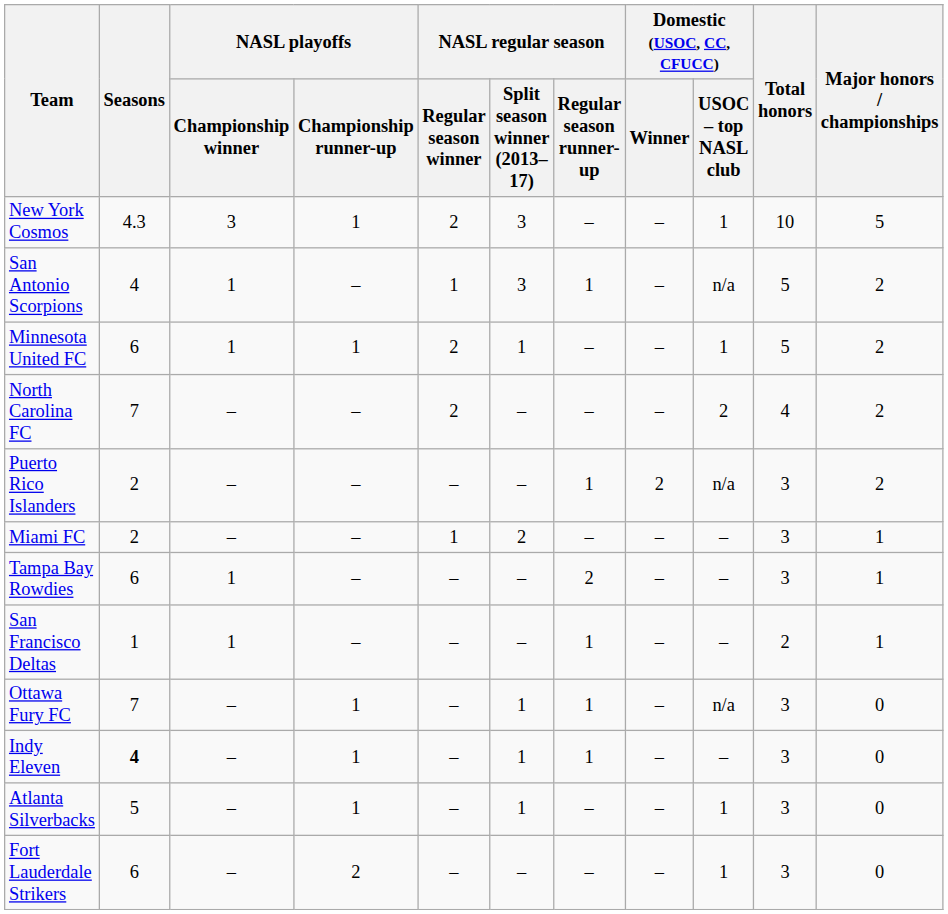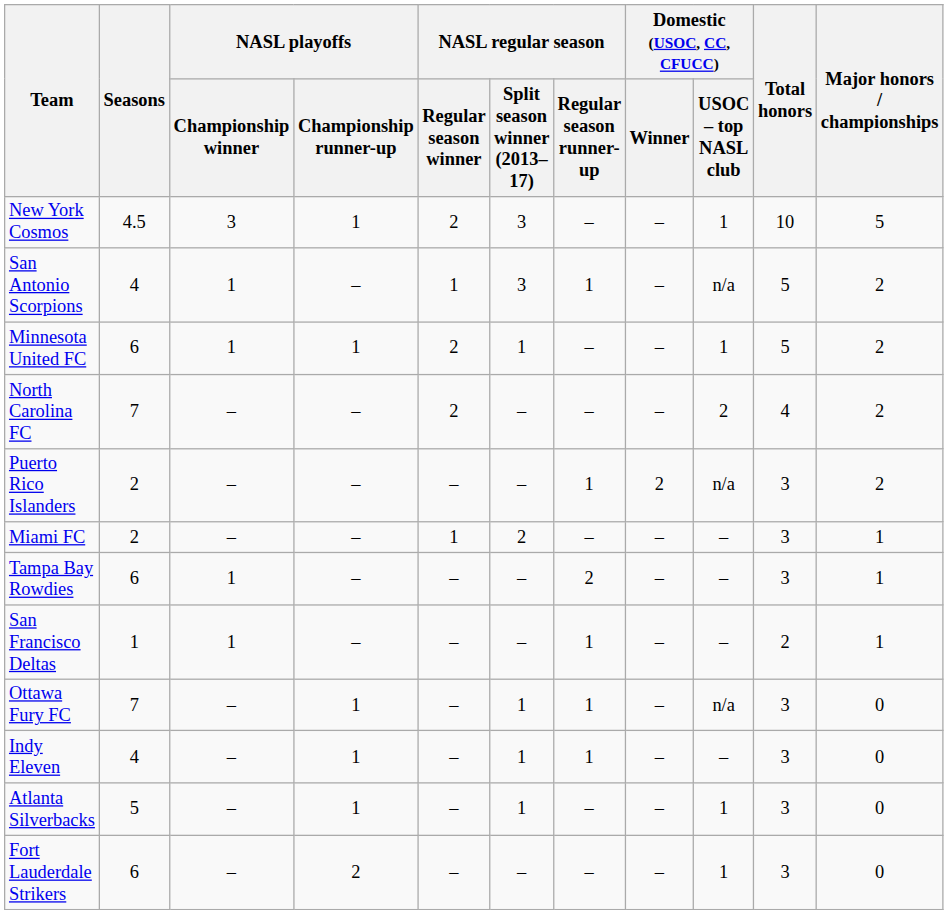New York Cosmos | Seasons: 4.3 -> 4.5
Indy Eleven | Seasons: bold -> normal
